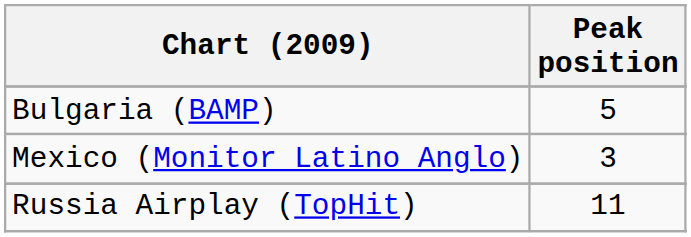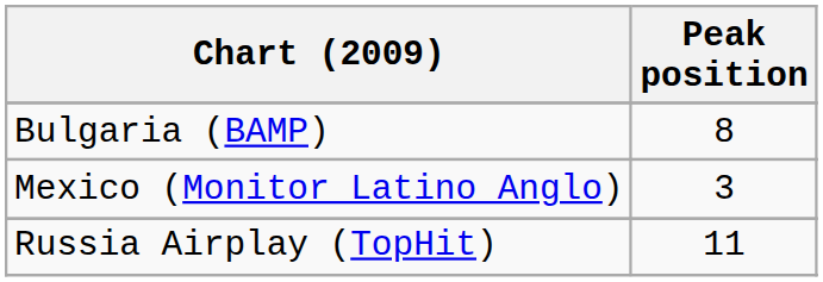Bulgaria (BAMP) | Peak position: 5 -> 8
